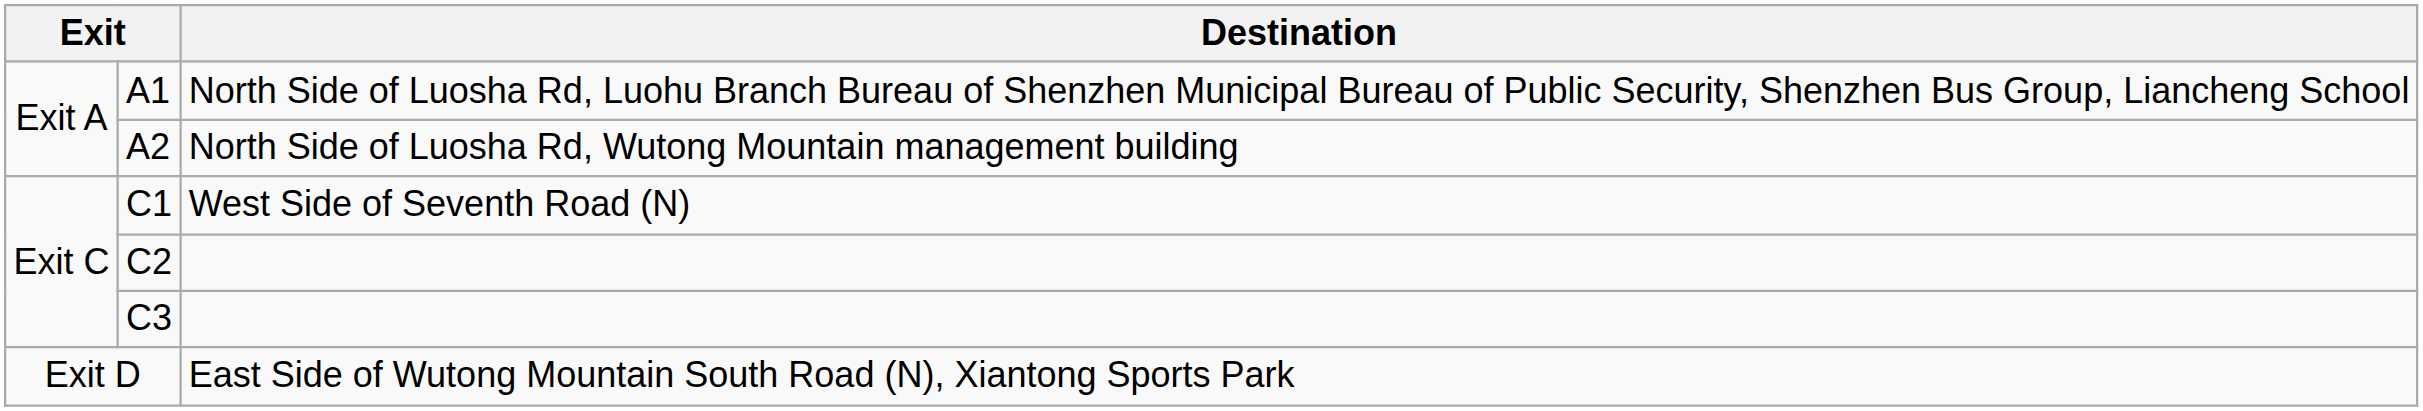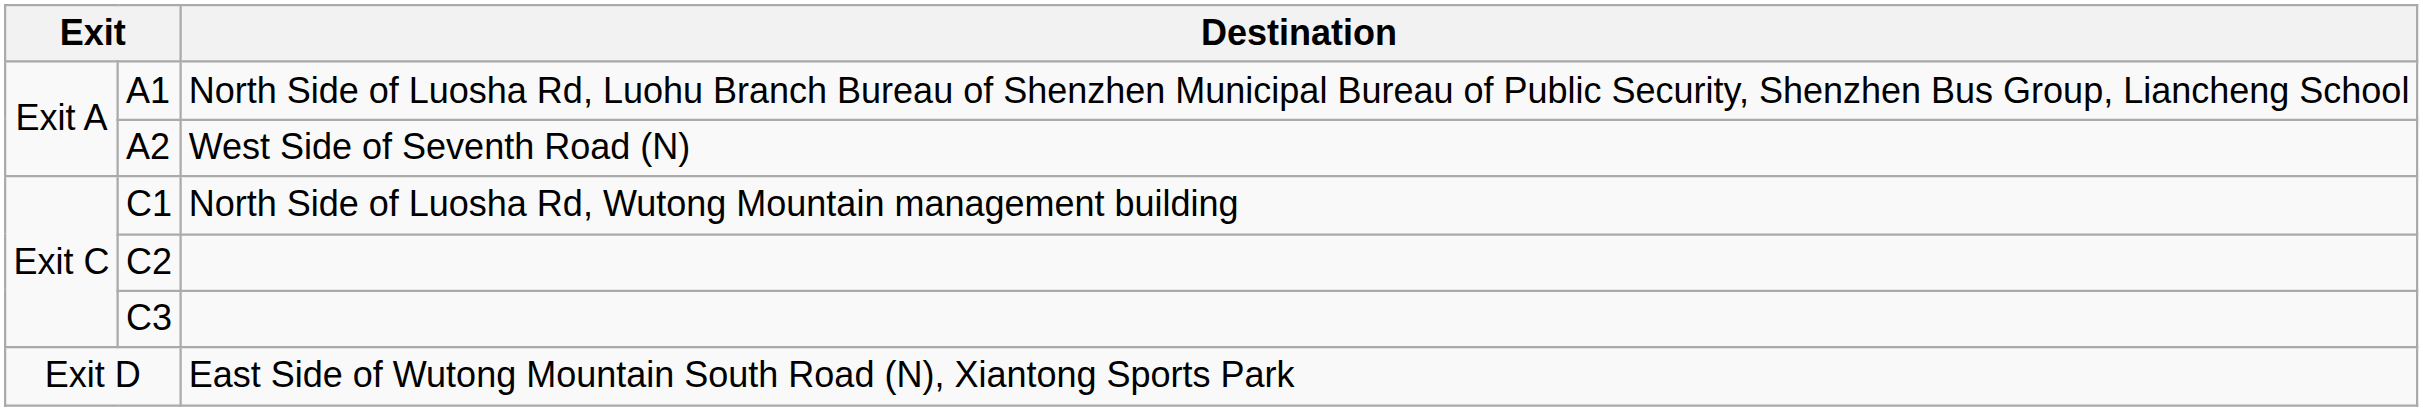A2 | Destination: North Side of Luosha Rd, Wutong Mountain management building -> West Side of Seventh Road (N)
C1 | Destination: West Side of Seventh Road (N) -> North Side of Luosha Rd, Wutong Mountain management building
